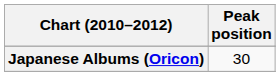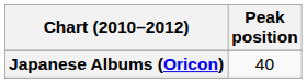Japanese Albums (Oricon) | Peak position: 30 -> 40
